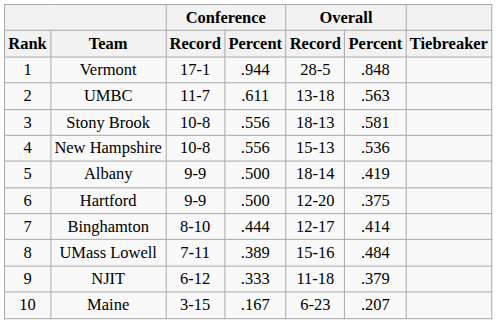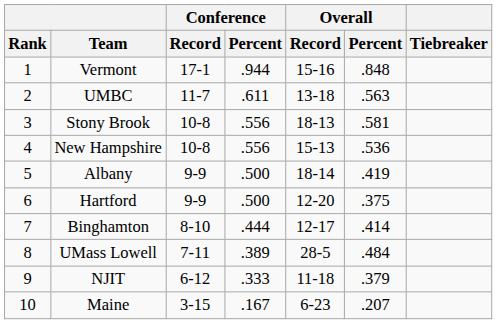Vermont | Overall / Record: 28-5 -> 15-16
UMass Lowell | Overall / Record: 15-16 -> 28-5
